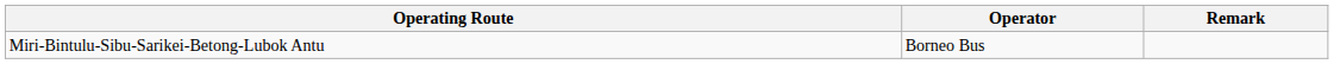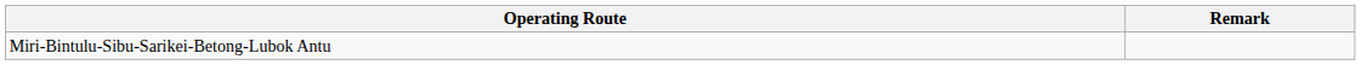- column: Operator | Borneo Bus
